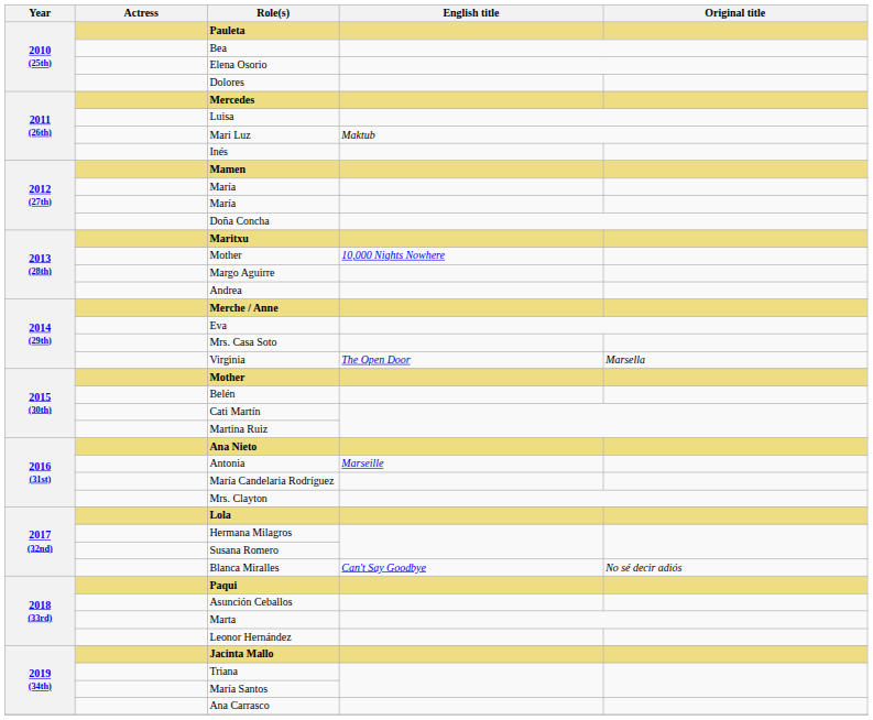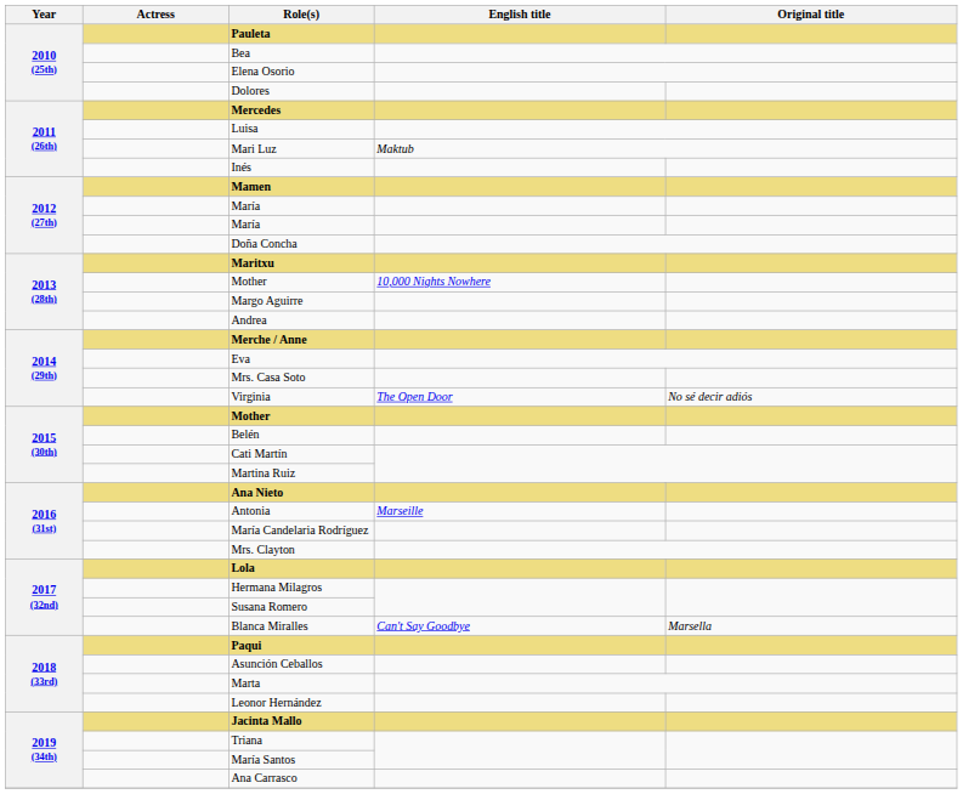Virginia | Original title: Marsella -> No sé decir adiós
Blanca Miralles | Original title: No sé decir adiós -> Marsella
